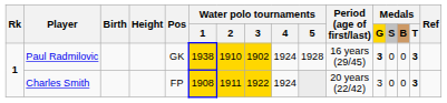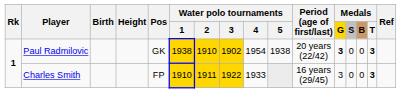Paul Radmilovic | Water polo tournaments / 4: 1924 -> 1954
Paul Radmilovic | Water polo tournaments / 5: 1928 -> 1938
Paul Radmilovic | Period (age of first/last): 16 years (29/45) -> 20 years (22/42)
Charles Smith | Water polo tournaments / 1: 1908 -> 1910
Charles Smith | Water polo tournaments / 4: 1924 -> 1933
Charles Smith | Period (age of first/last): 20 years (22/42) -> 16 years (29/45)
